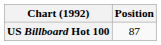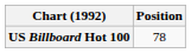US Billboard Hot 100 | Position: 87 -> 78
